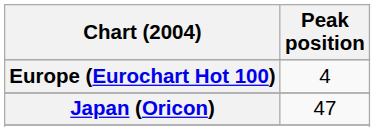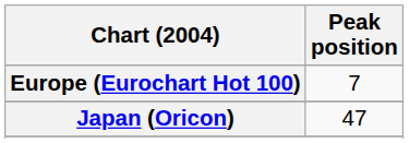Europe (Eurochart Hot 100) | Peak position: 4 -> 7
